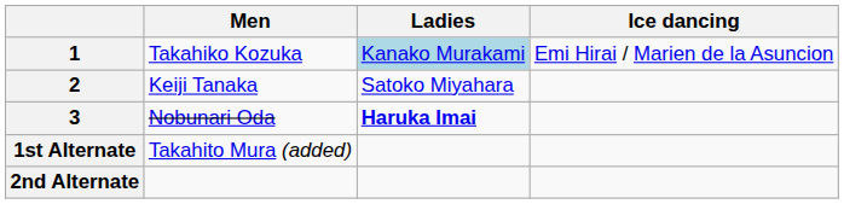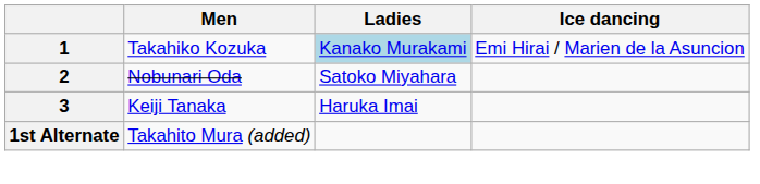2 | Men: Keiji Tanaka -> Nobunari Oda
3 | Men: Nobunari Oda -> Keiji Tanaka
3 | Ladies: bold -> normal
- row: 2nd Alternate
